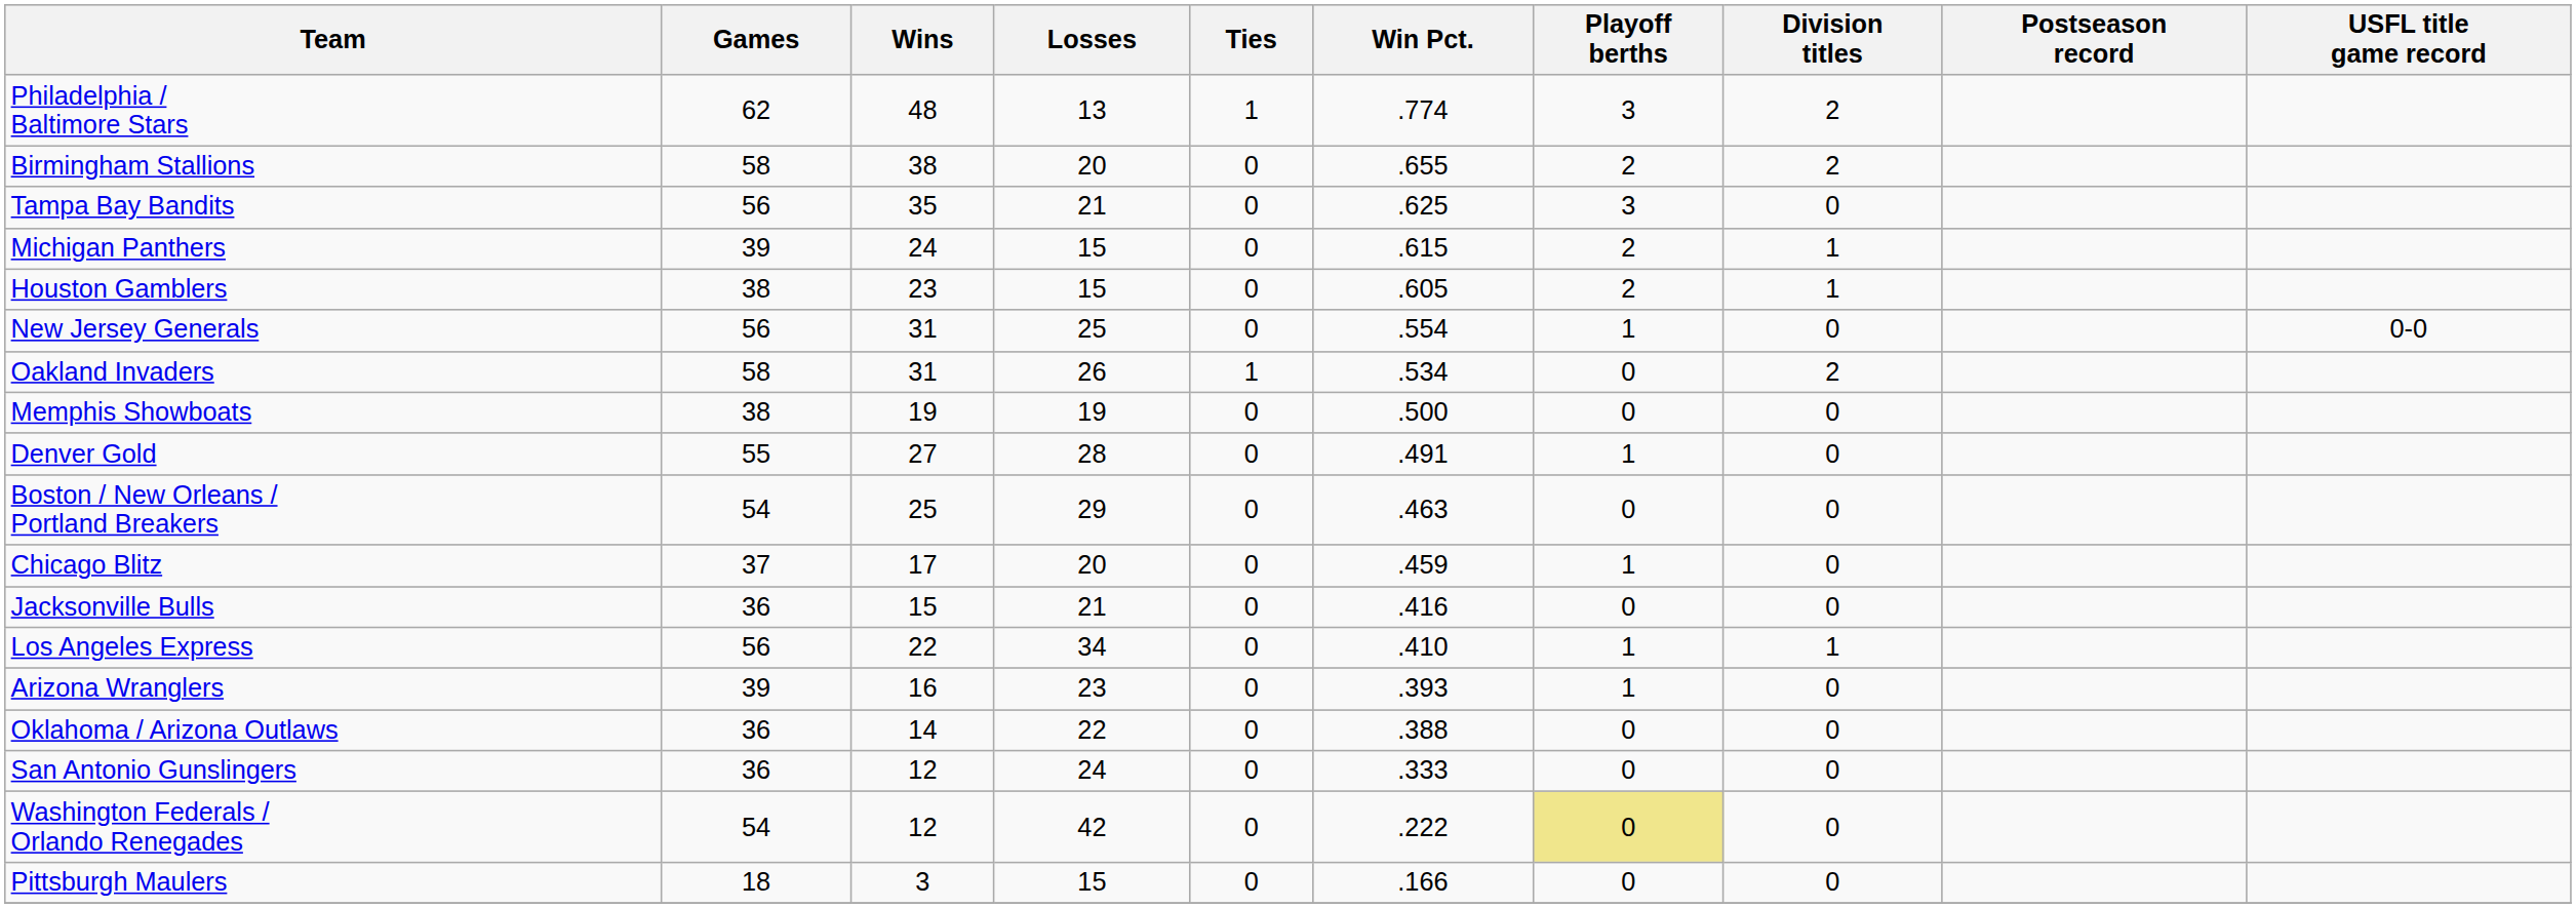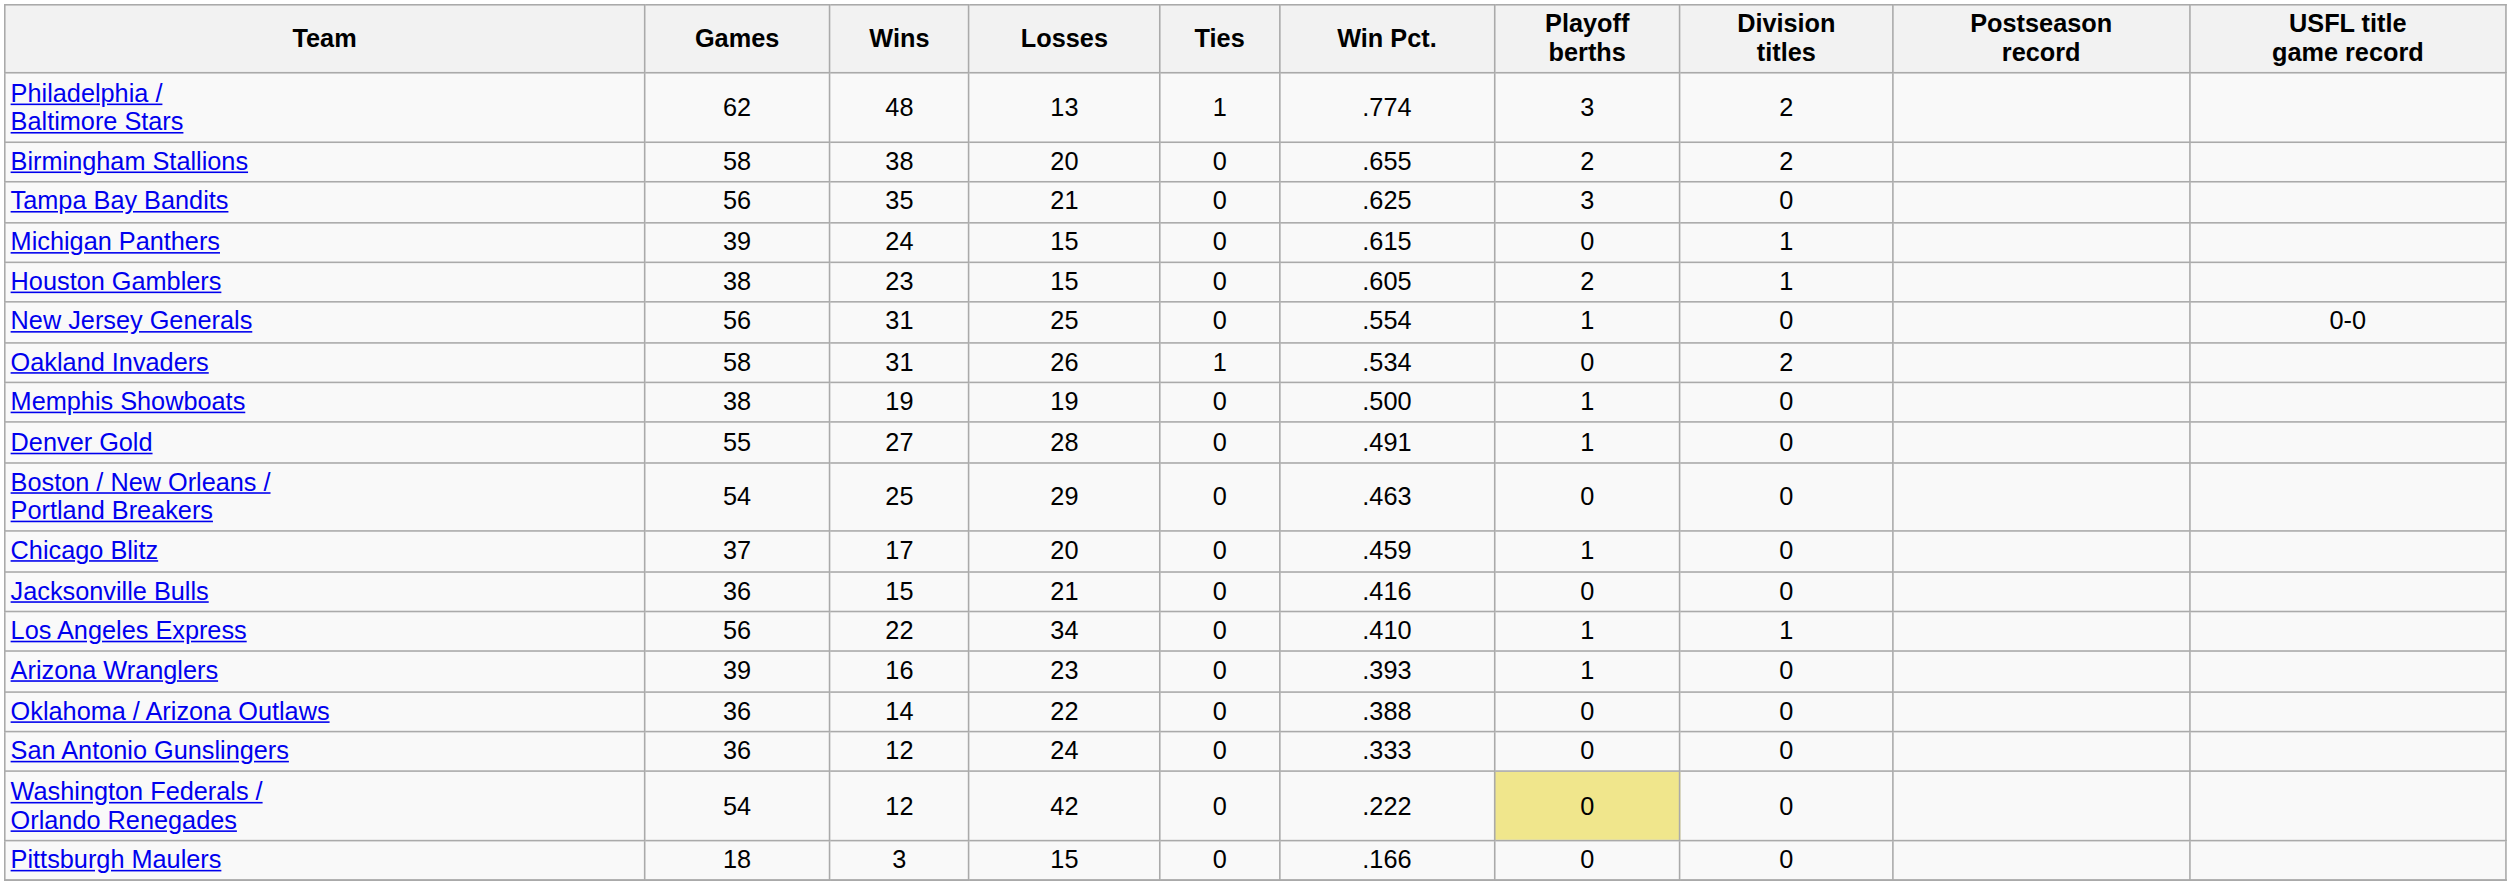Michigan Panthers | Playoff berths: 2 -> 0
Memphis Showboats | Playoff berths: 0 -> 1
